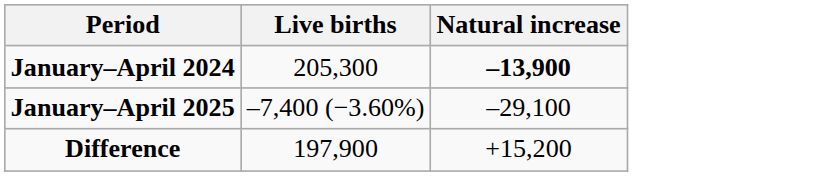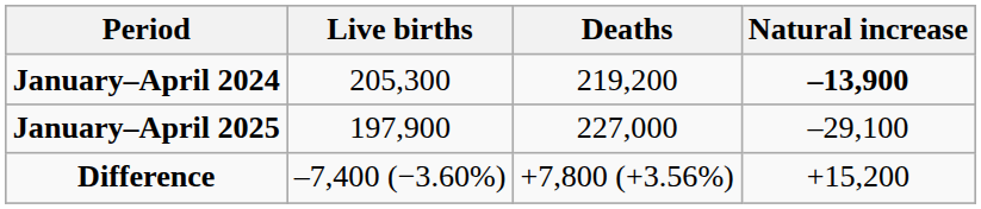+ column: Deaths | 219,200 | 227,000 | +7,800 (+3.56%)
January–April 2025 | Live births: –7,400 (−3.60%) -> 197,900
Difference | Live births: 197,900 -> –7,400 (−3.60%)
